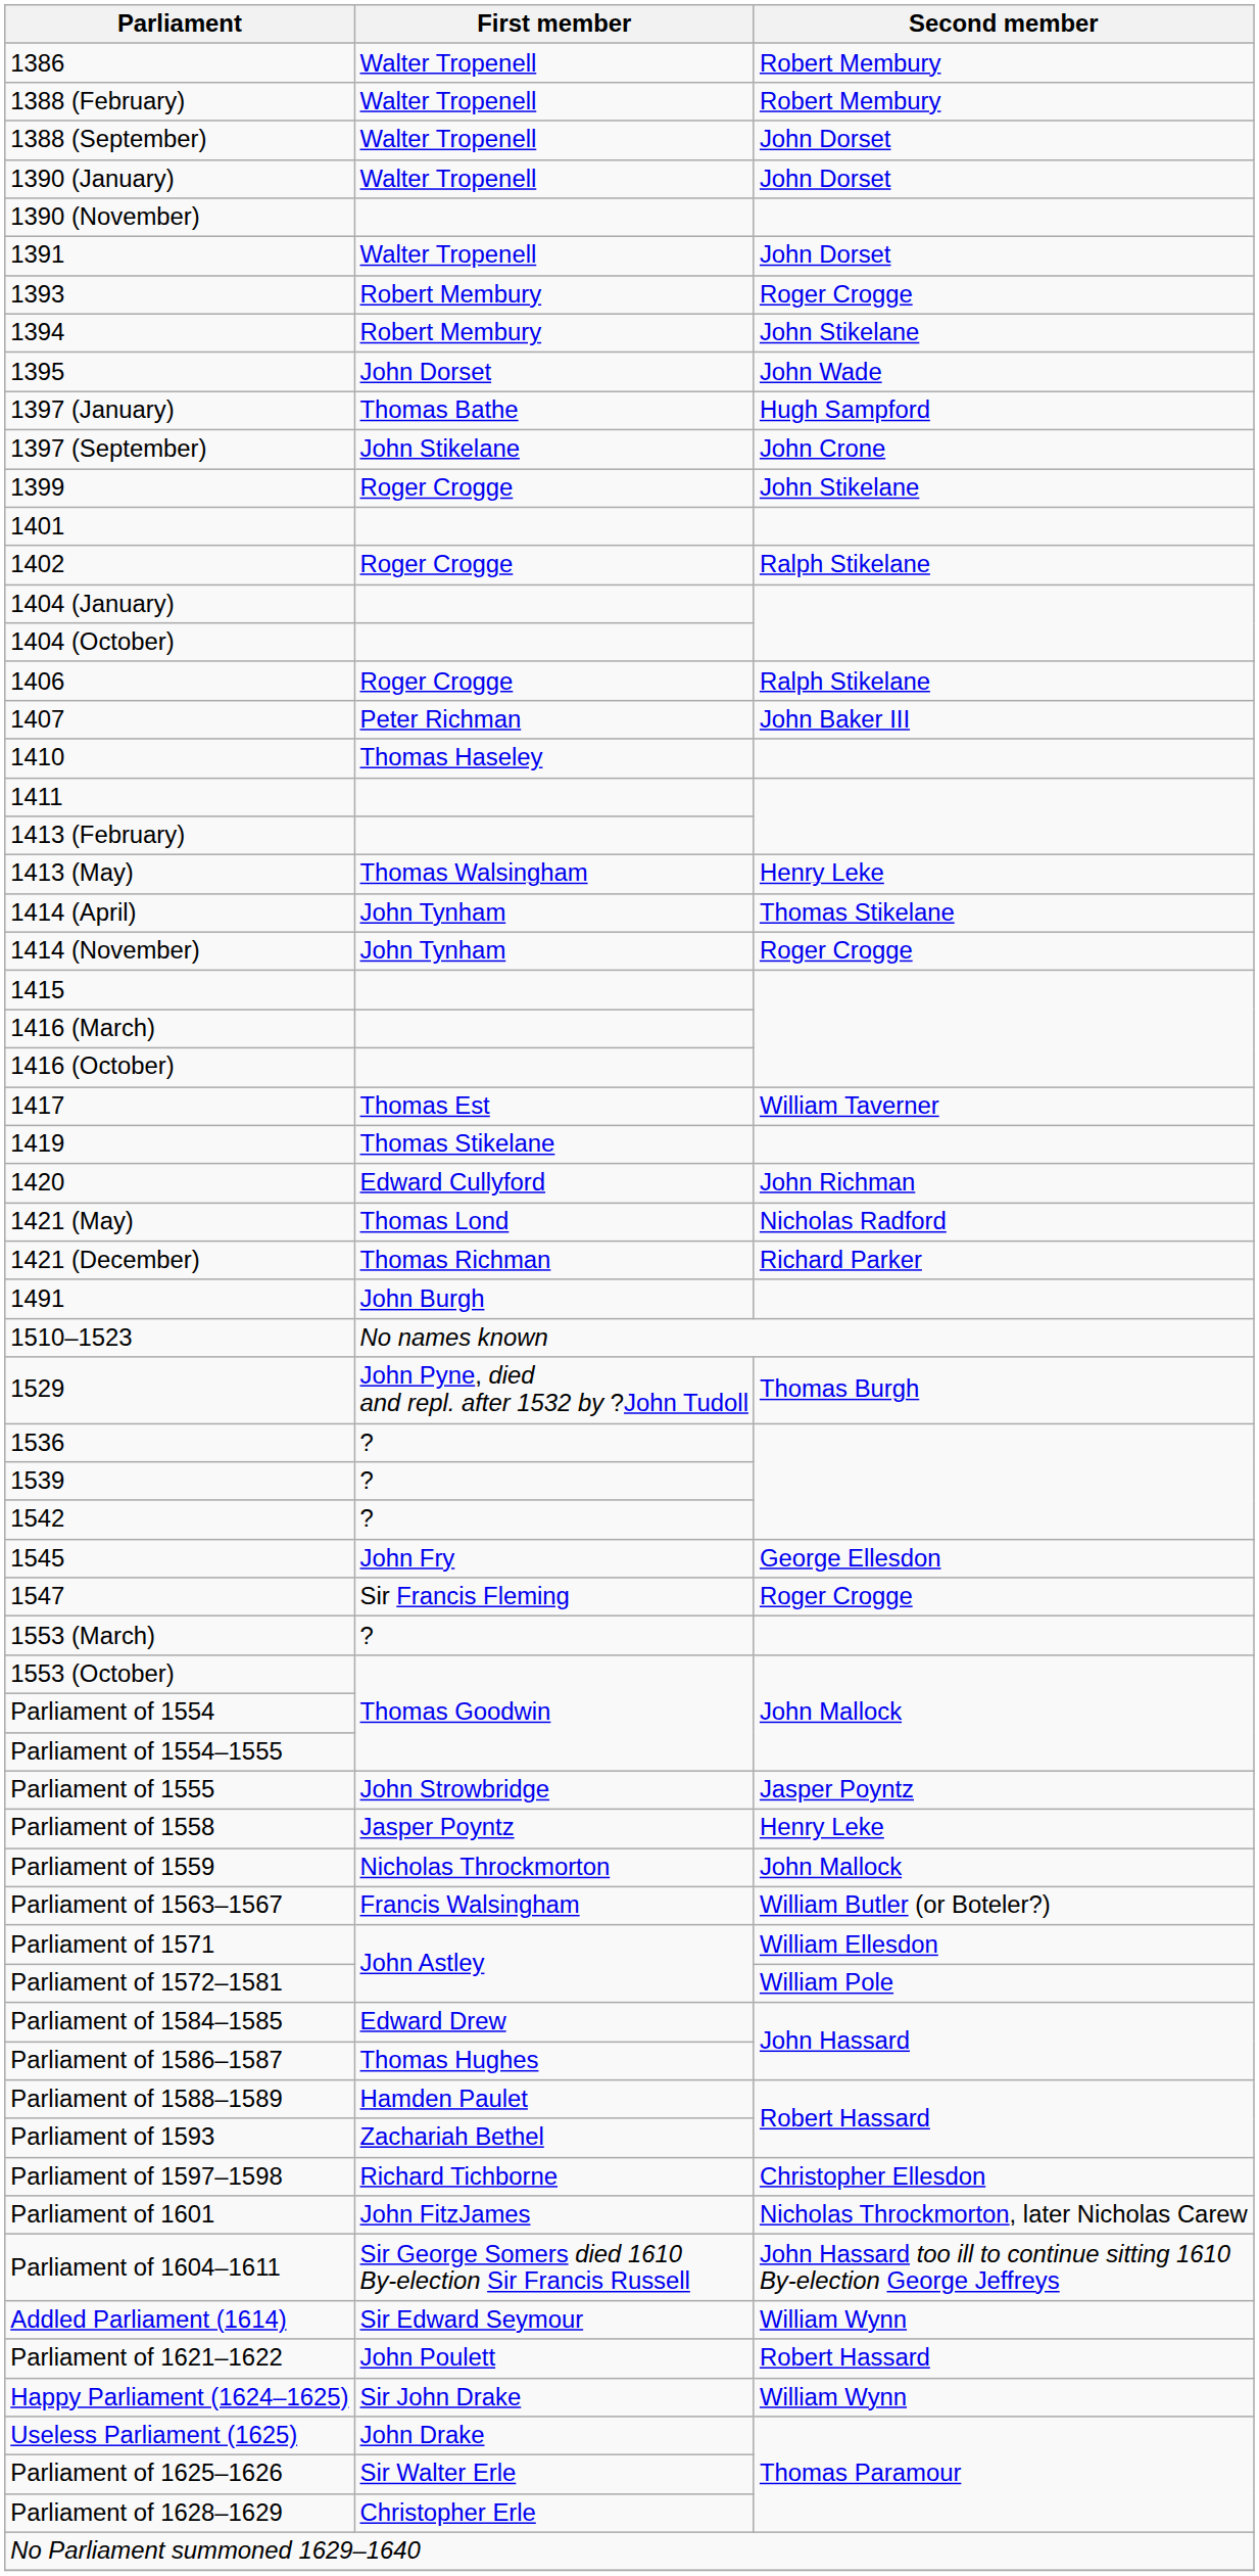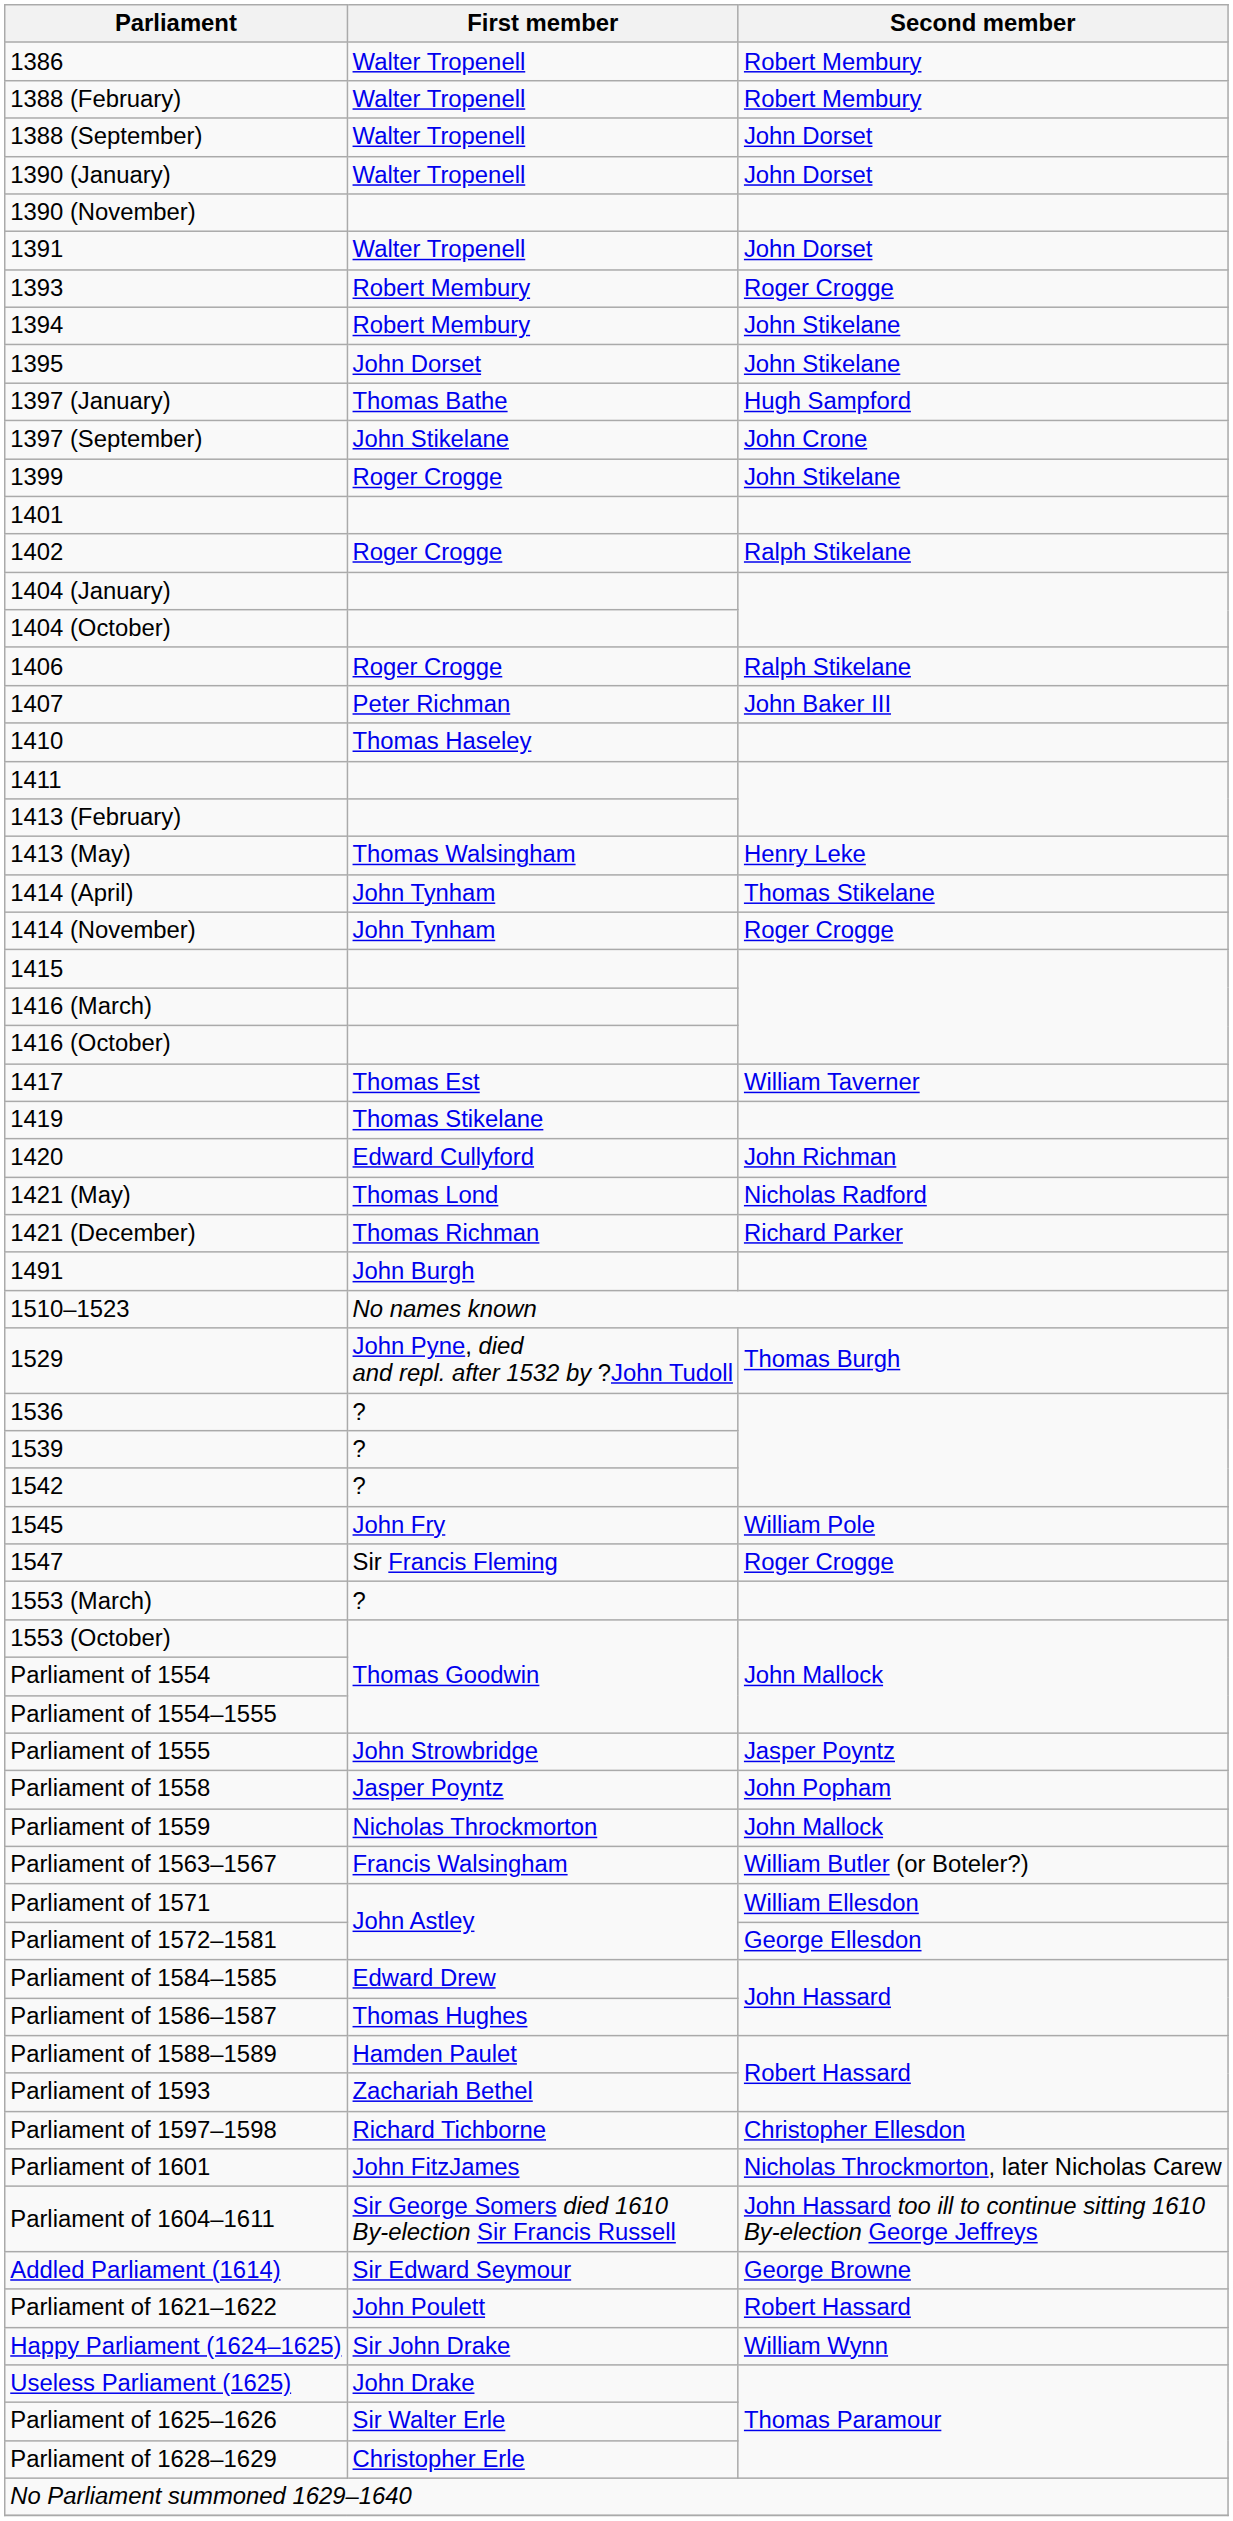1395 | Second member: John Wade -> John Stikelane
1545 | Second member: George Ellesdon -> William Pole
Parliament of 1558 | Second member: Henry Leke -> John Popham
Parliament of 1572–1581 | Second member: William Pole -> George Ellesdon
Addled Parliament (1614) | Second member: William Wynn -> George Browne
